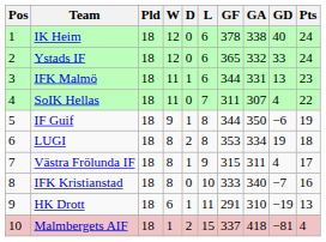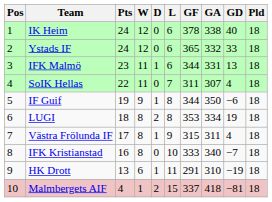columns swapped: Pld <-> Pts
